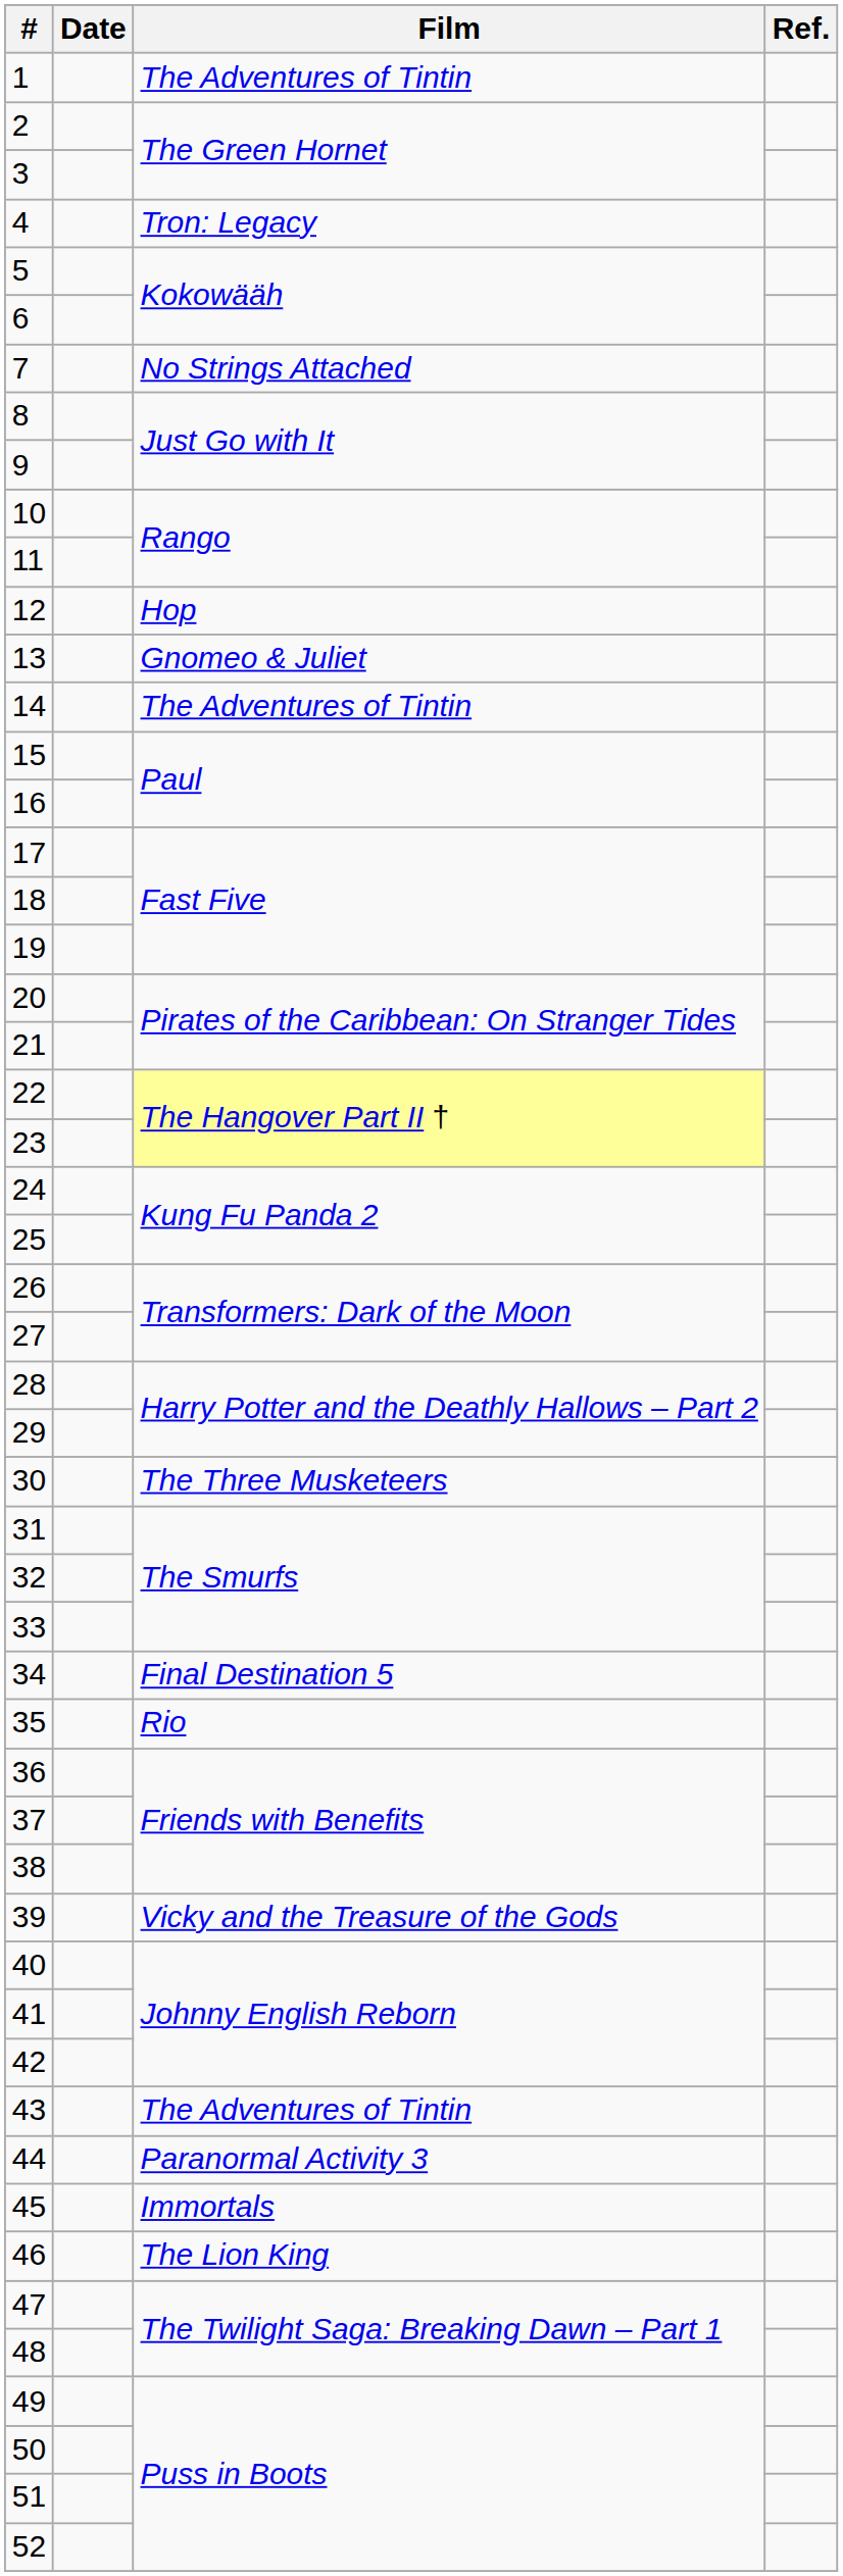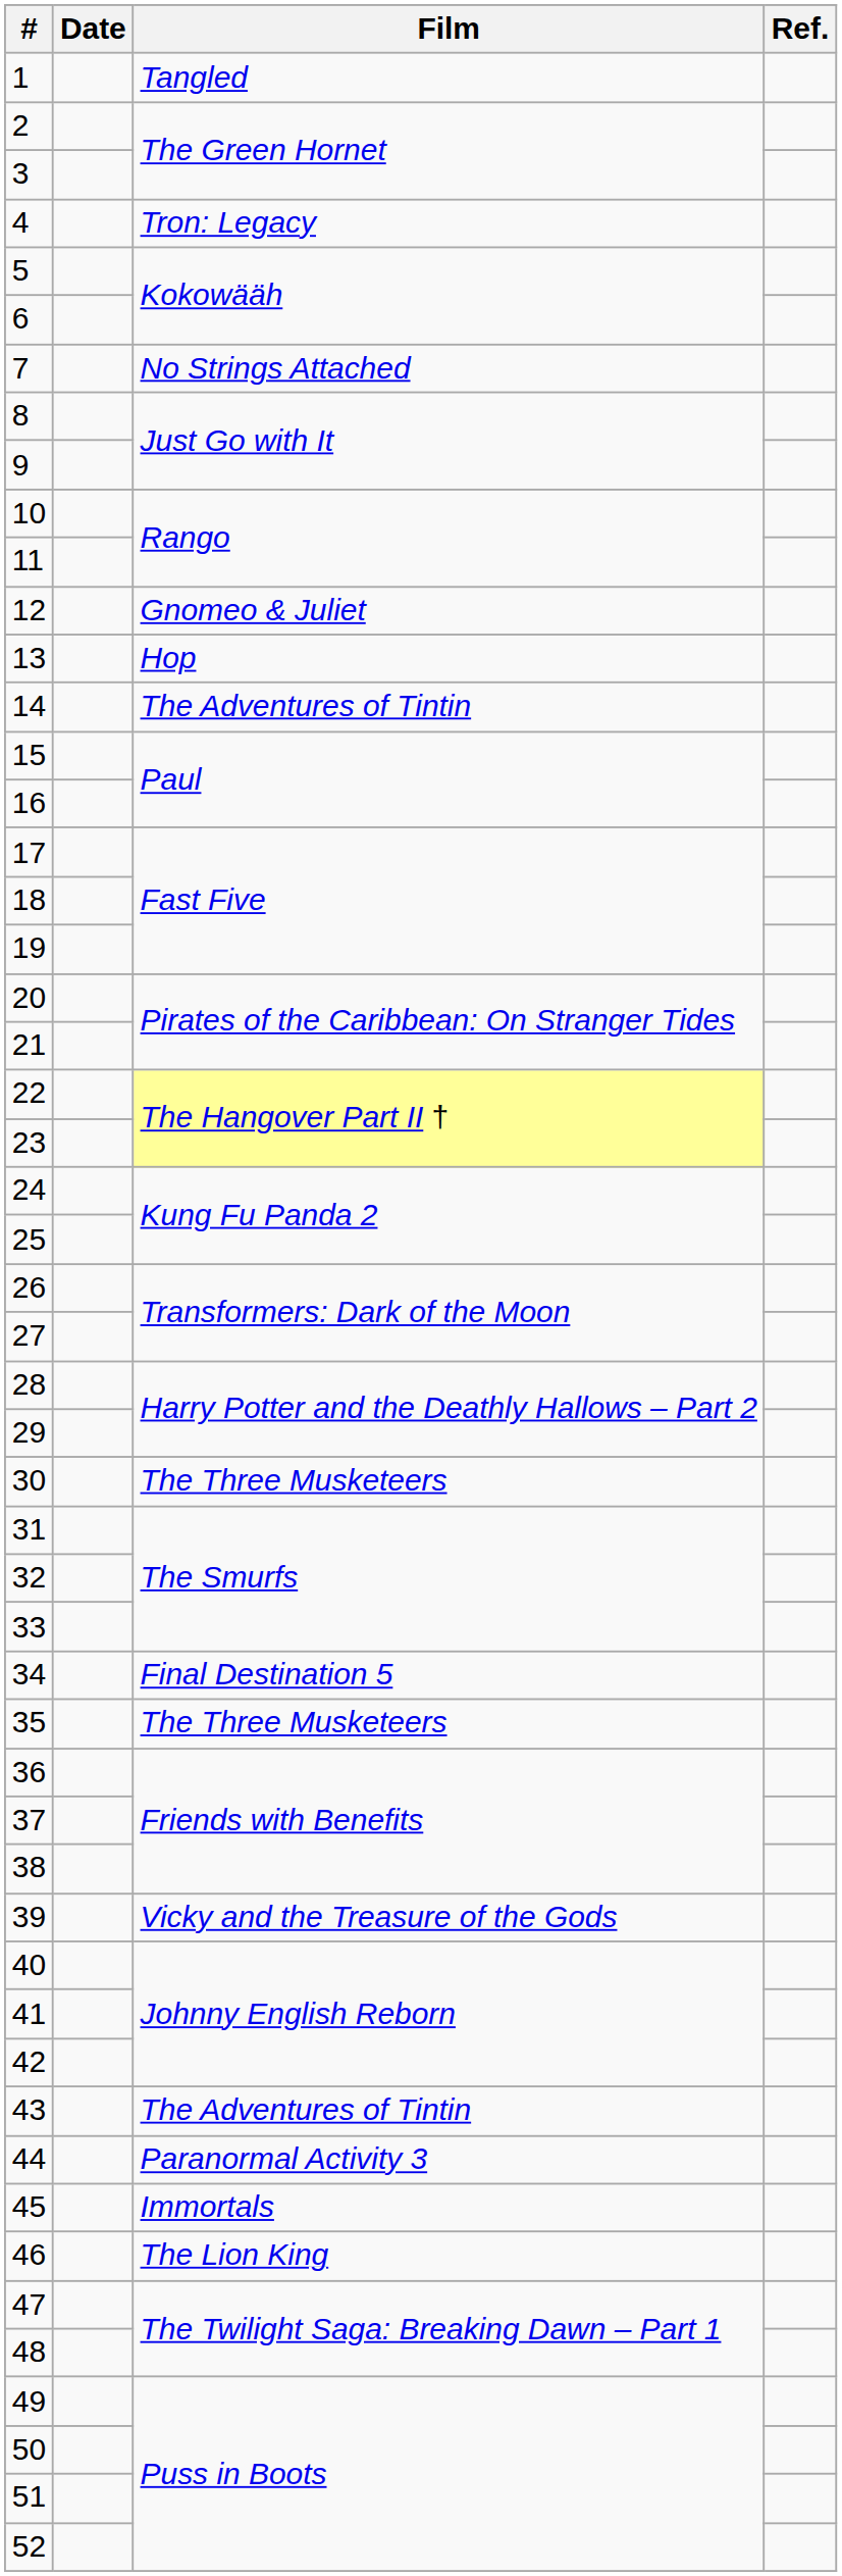1 | Film: The Adventures of Tintin -> Tangled
12 | Film: Hop -> Gnomeo & Juliet
13 | Film: Gnomeo & Juliet -> Hop
35 | Film: Rio -> The Three Musketeers
